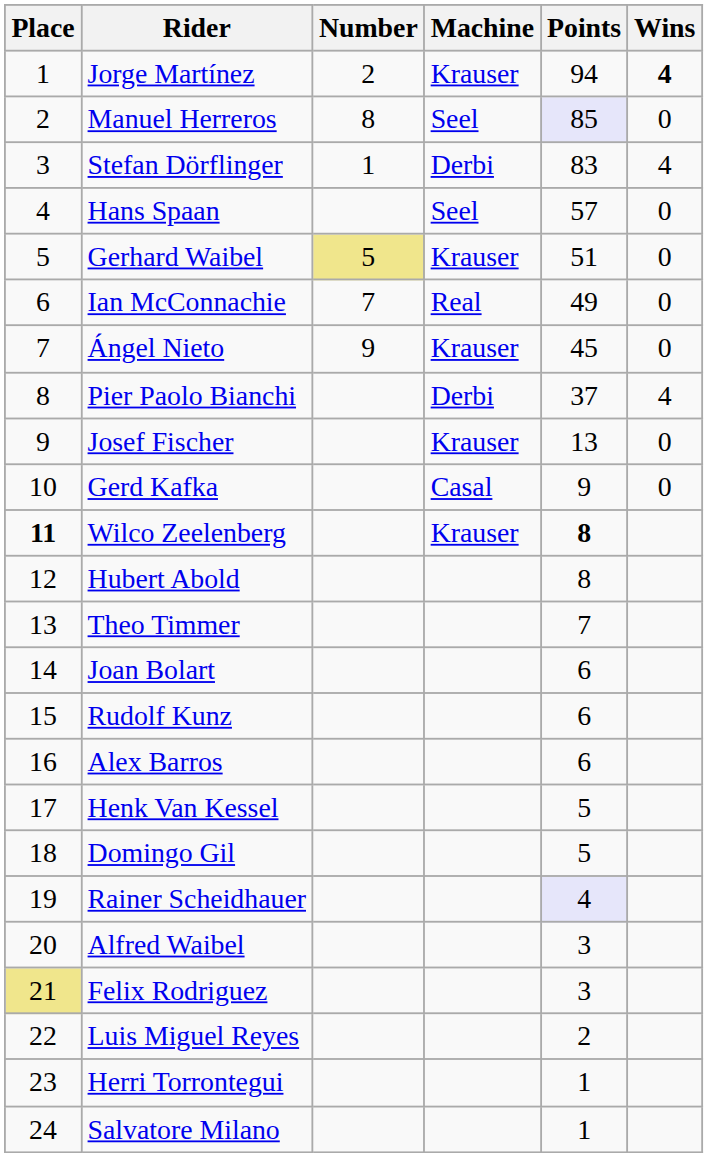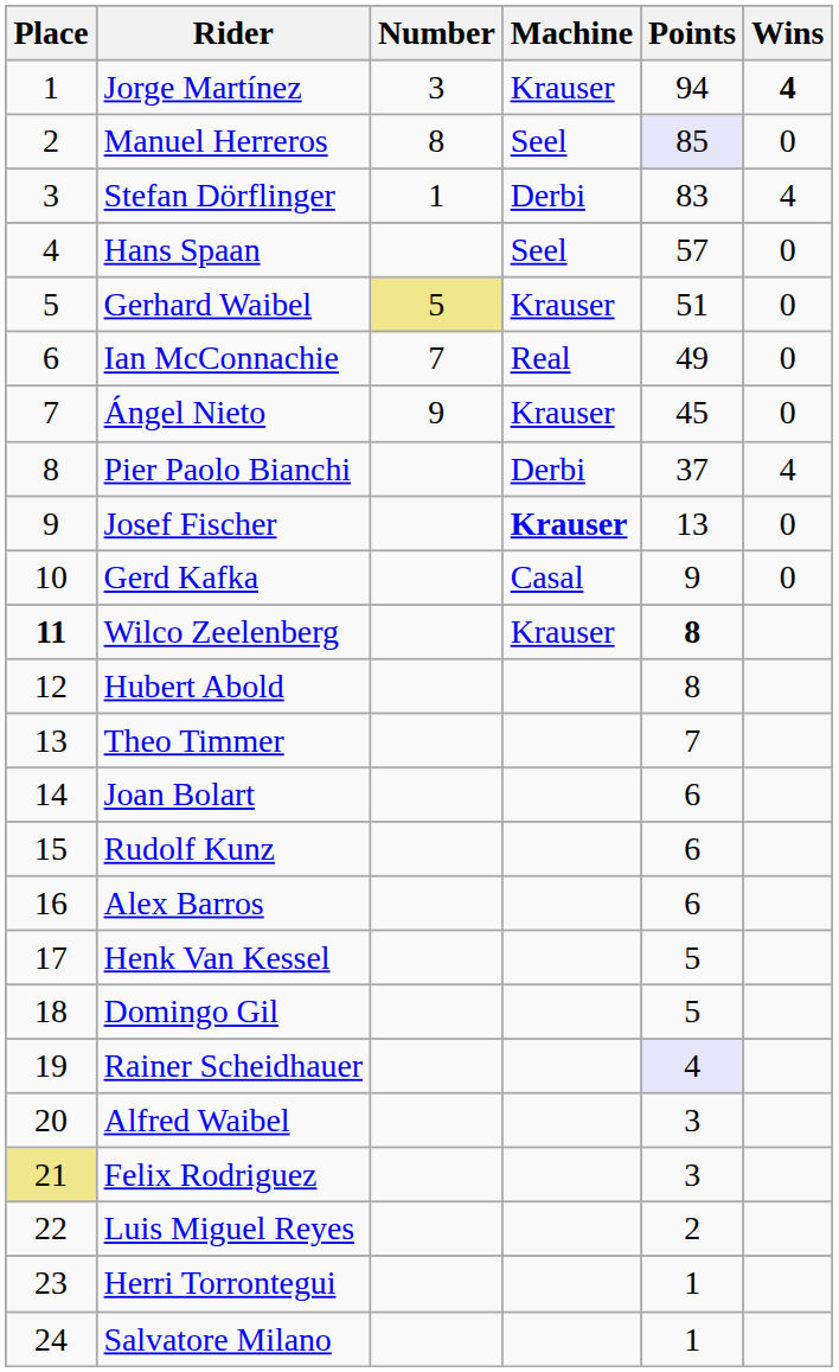Jorge Martínez | Number: 2 -> 3
Josef Fischer | Machine: normal -> bold
